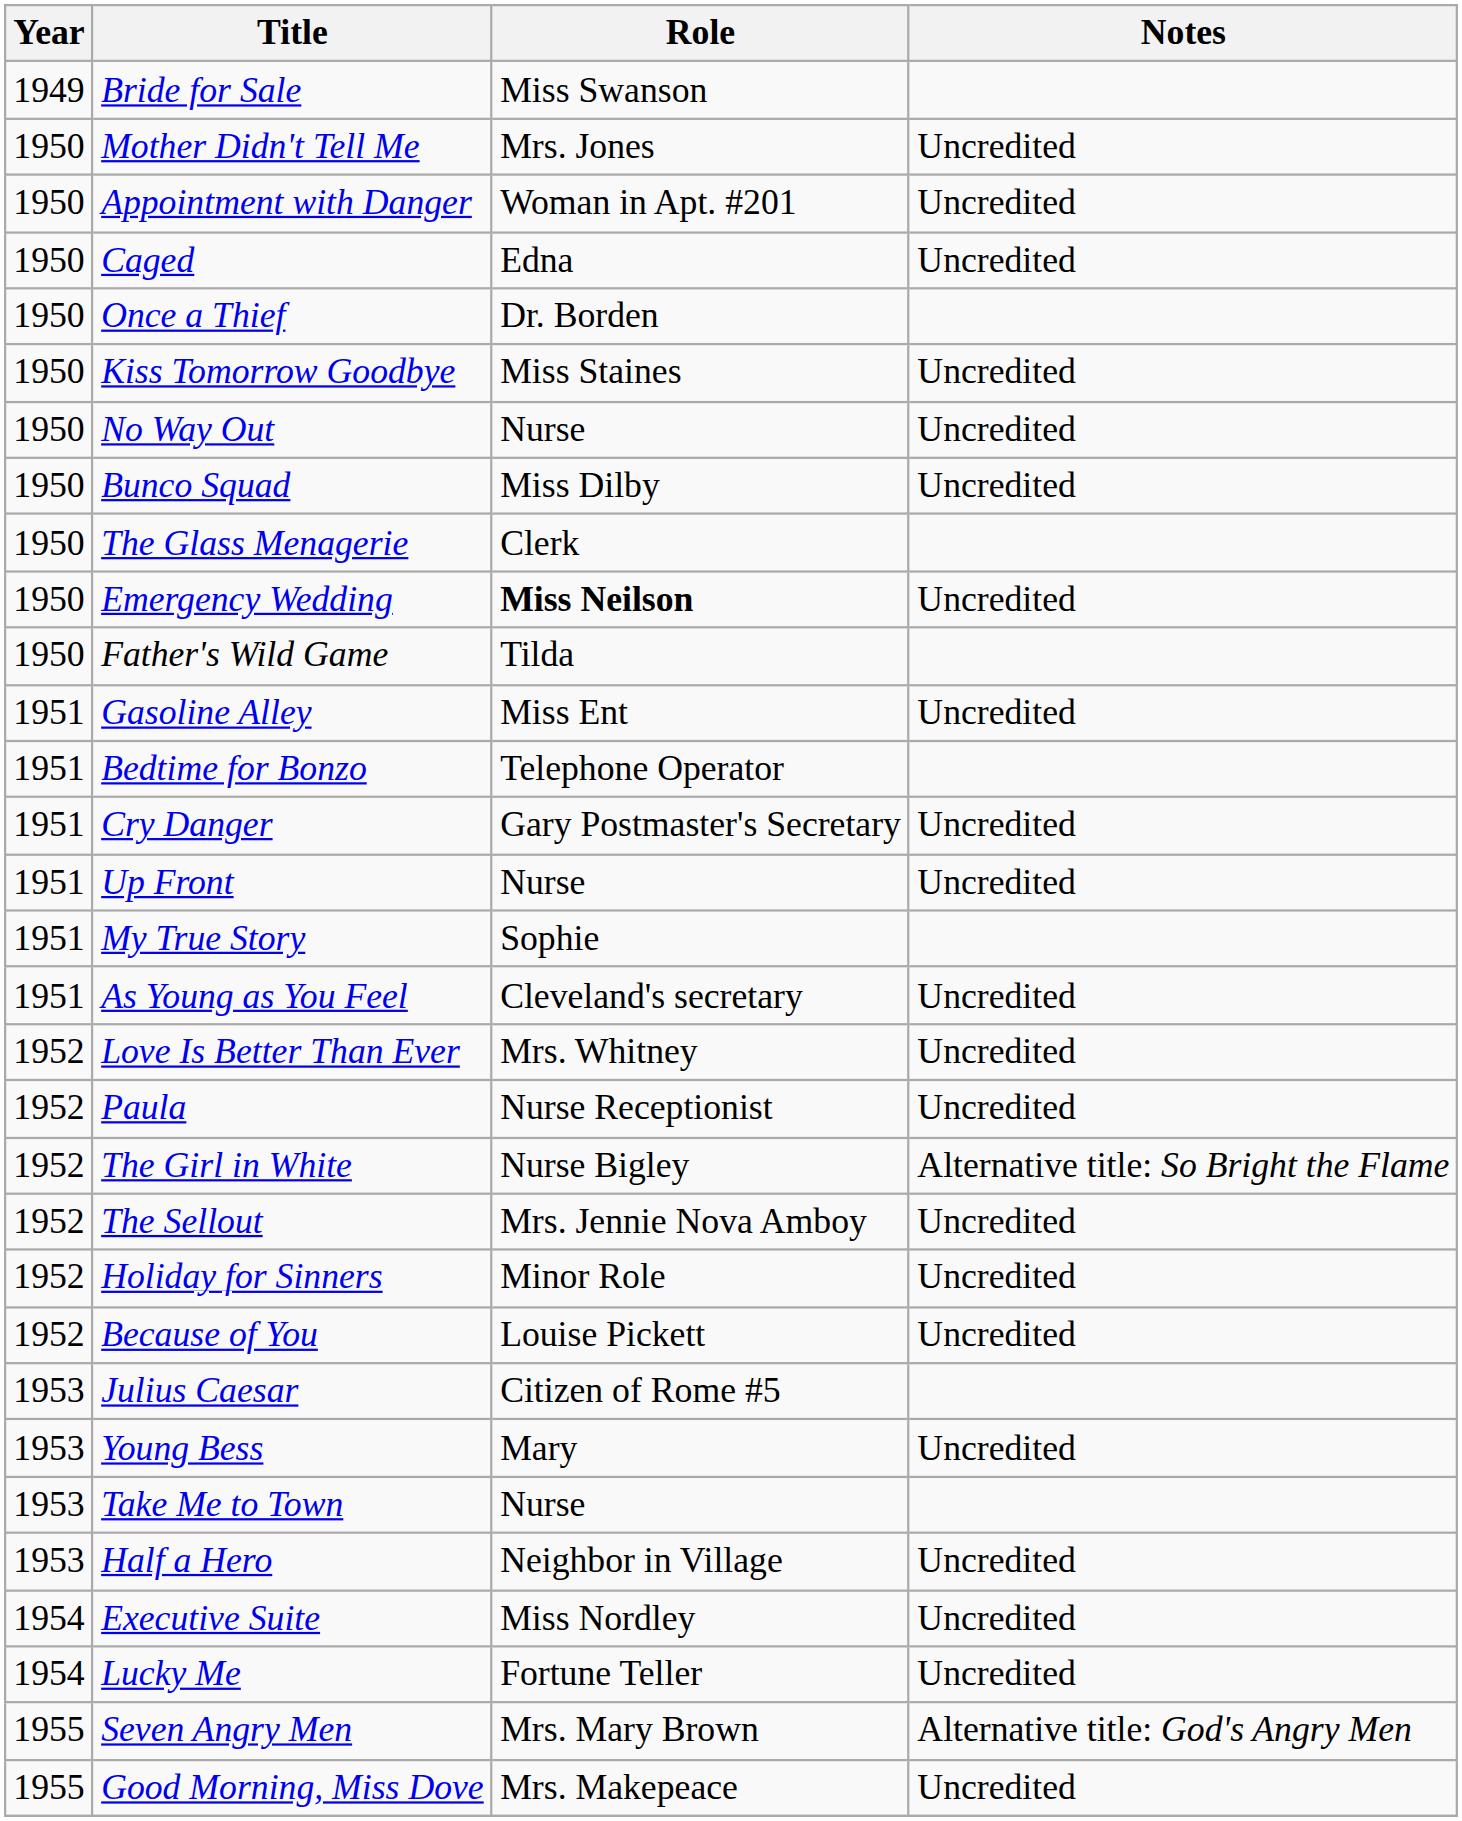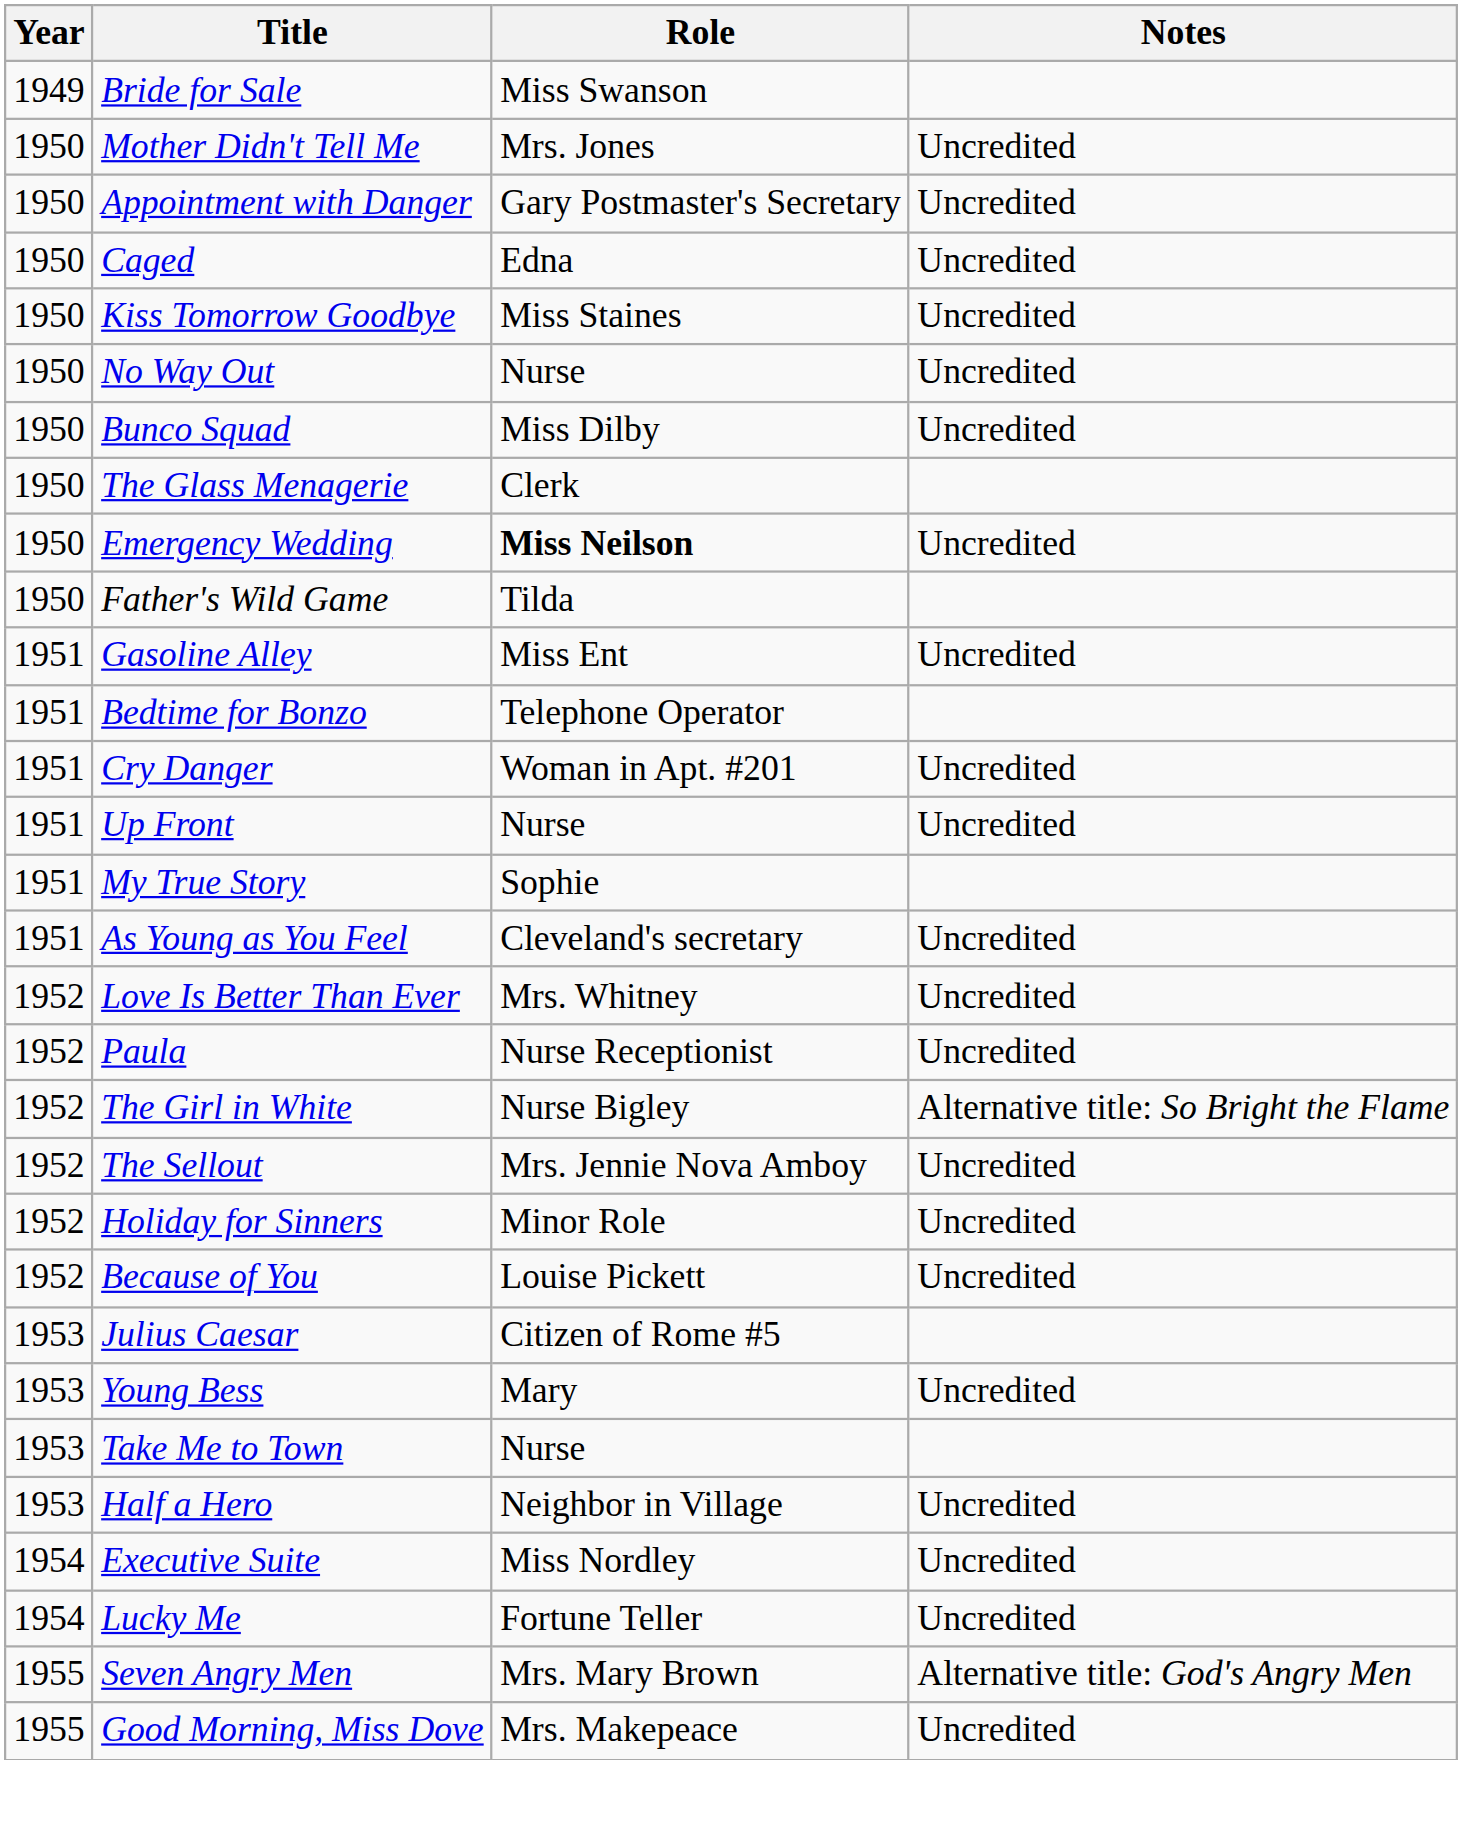Appointment with Danger | Role: Woman in Apt. #201 -> Gary Postmaster's Secretary
- row: 1950 | Once a Thief | Dr. Borden
Cry Danger | Role: Gary Postmaster's Secretary -> Woman in Apt. #201
